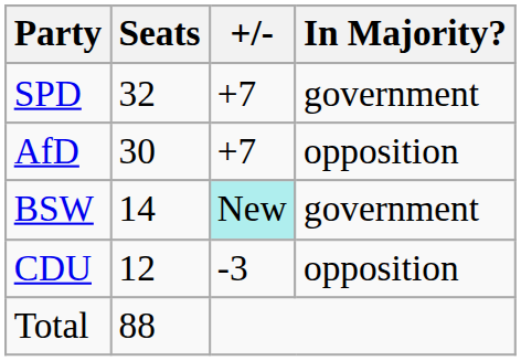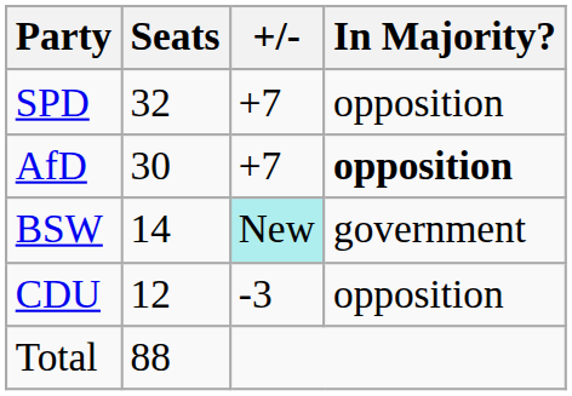SPD | In Majority?: government -> opposition
AfD | In Majority?: normal -> bold
